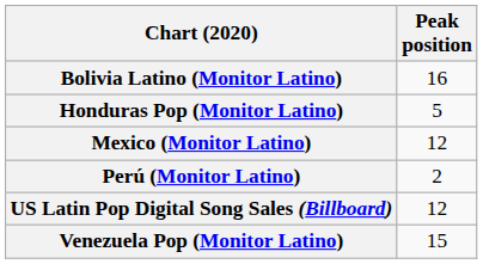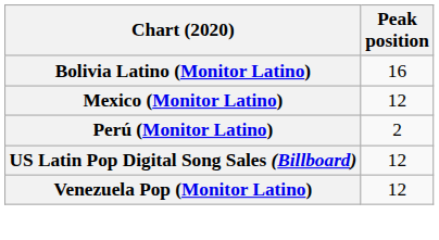- row: Honduras Pop (Monitor Latino) | 5
Venezuela Pop (Monitor Latino) | Peak position: 15 -> 12
